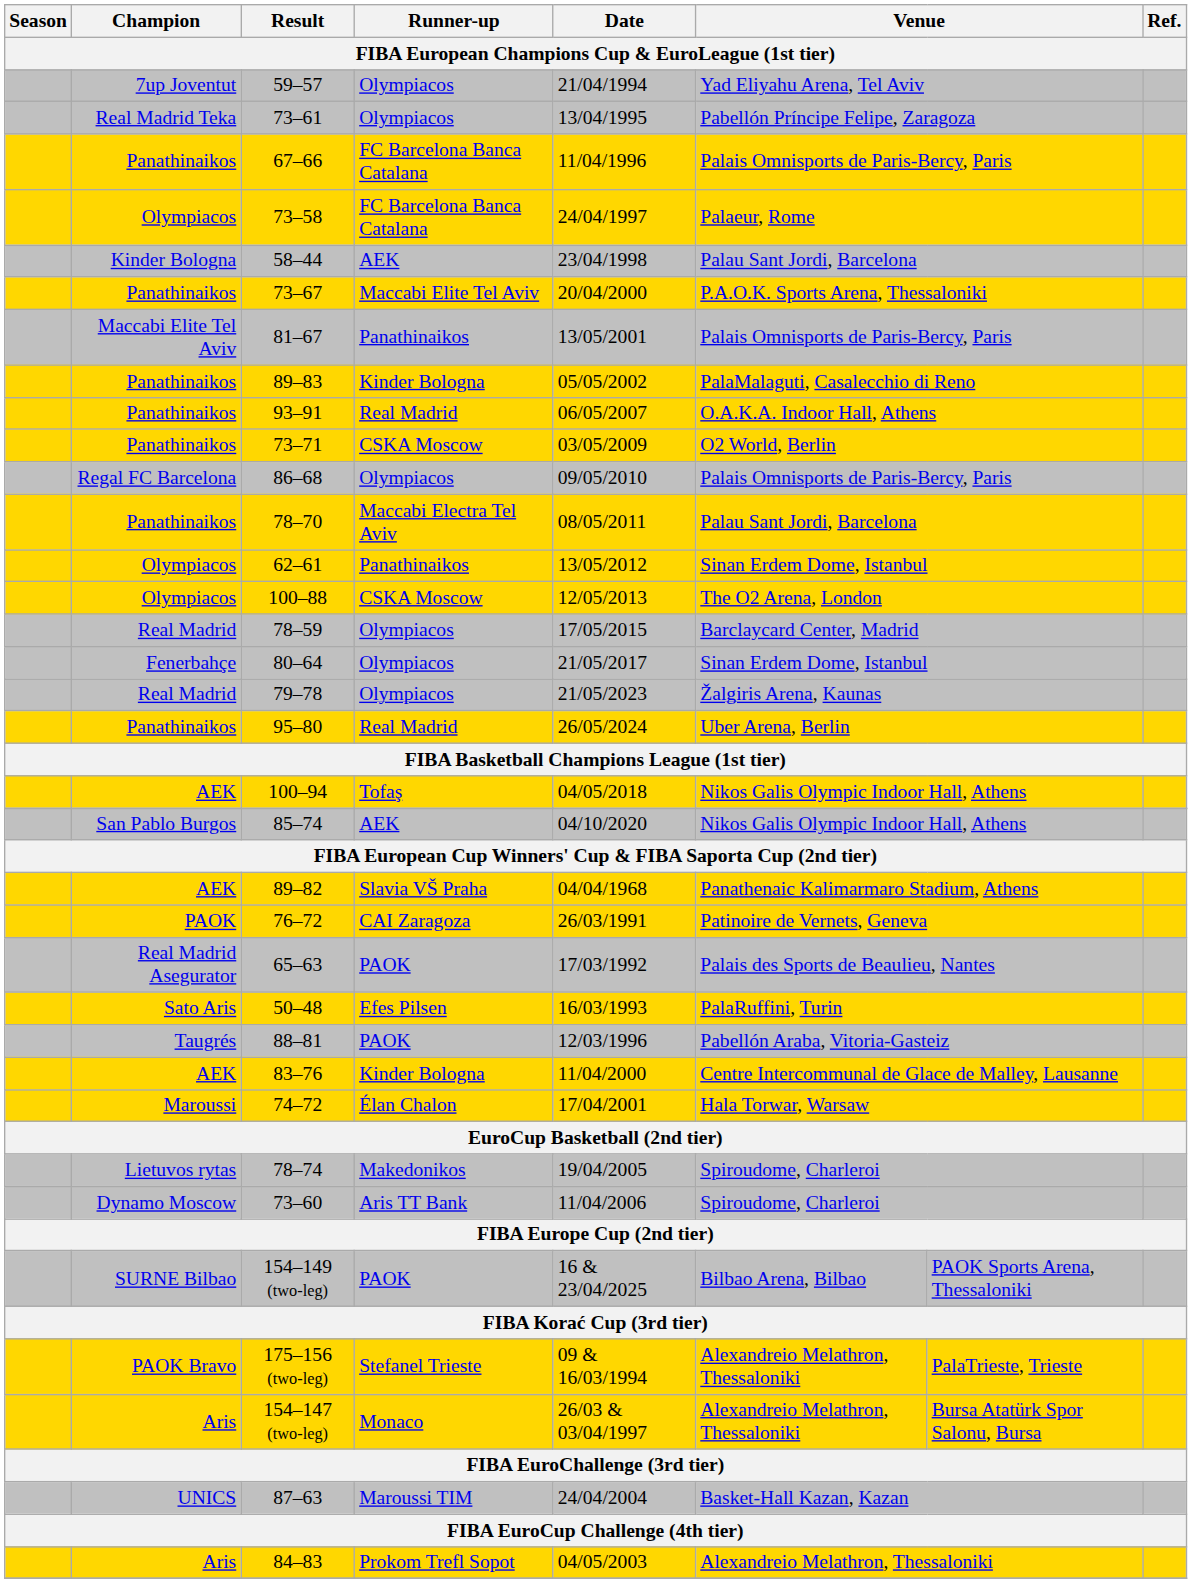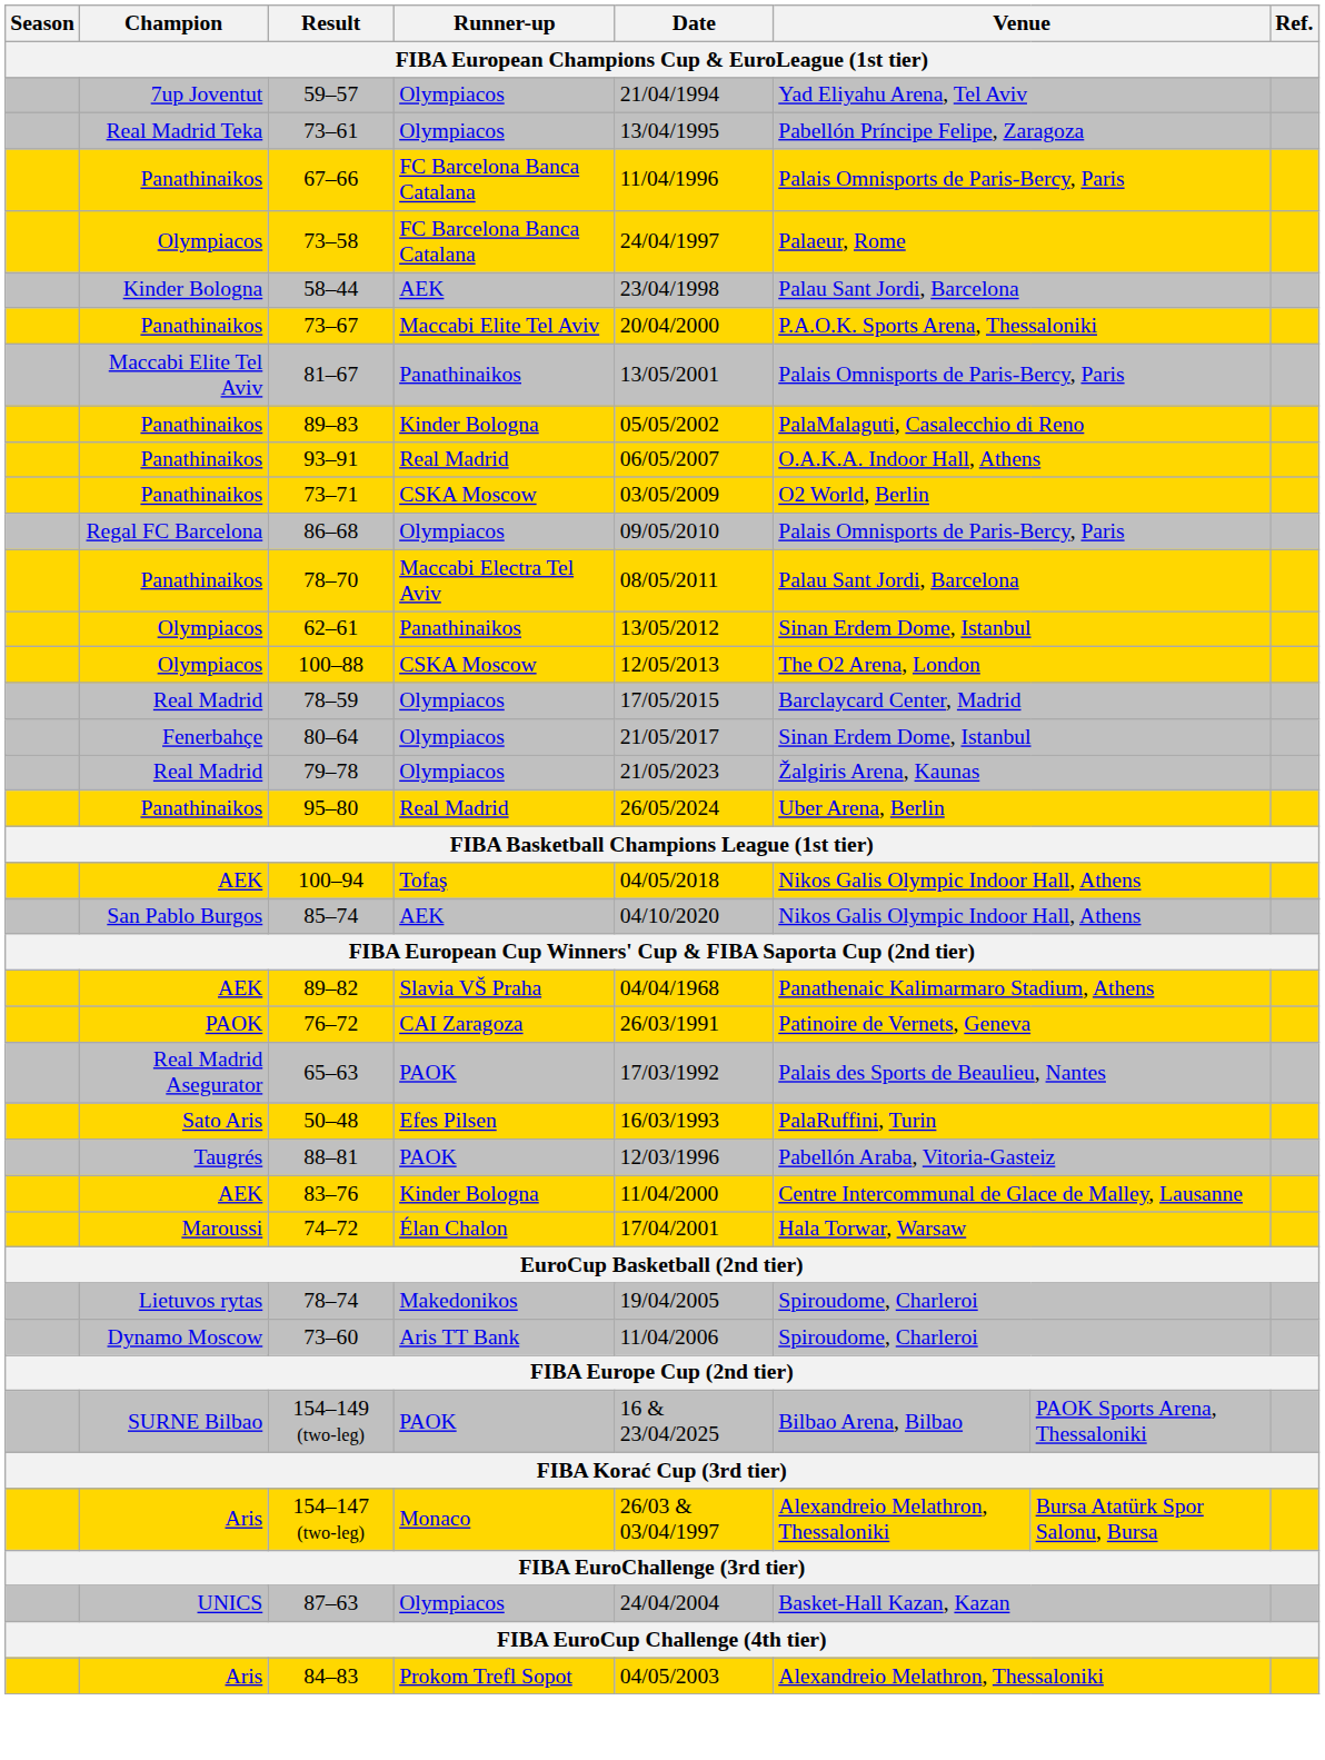- row: PAOK Bravo | 175–156 (two-leg) | Stefanel Trieste | 09 & 16/03/1994 | Alexandreio Melathron, Thessaloniki | PalaTrieste, Trieste
87–63 | Runner-up: Maroussi TIM -> Olympiacos
